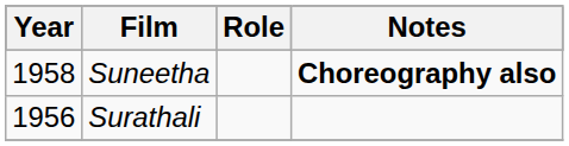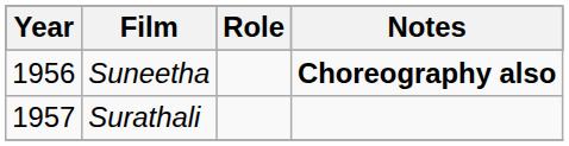Suneetha | Year: 1958 -> 1956
Surathali | Year: 1956 -> 1957
